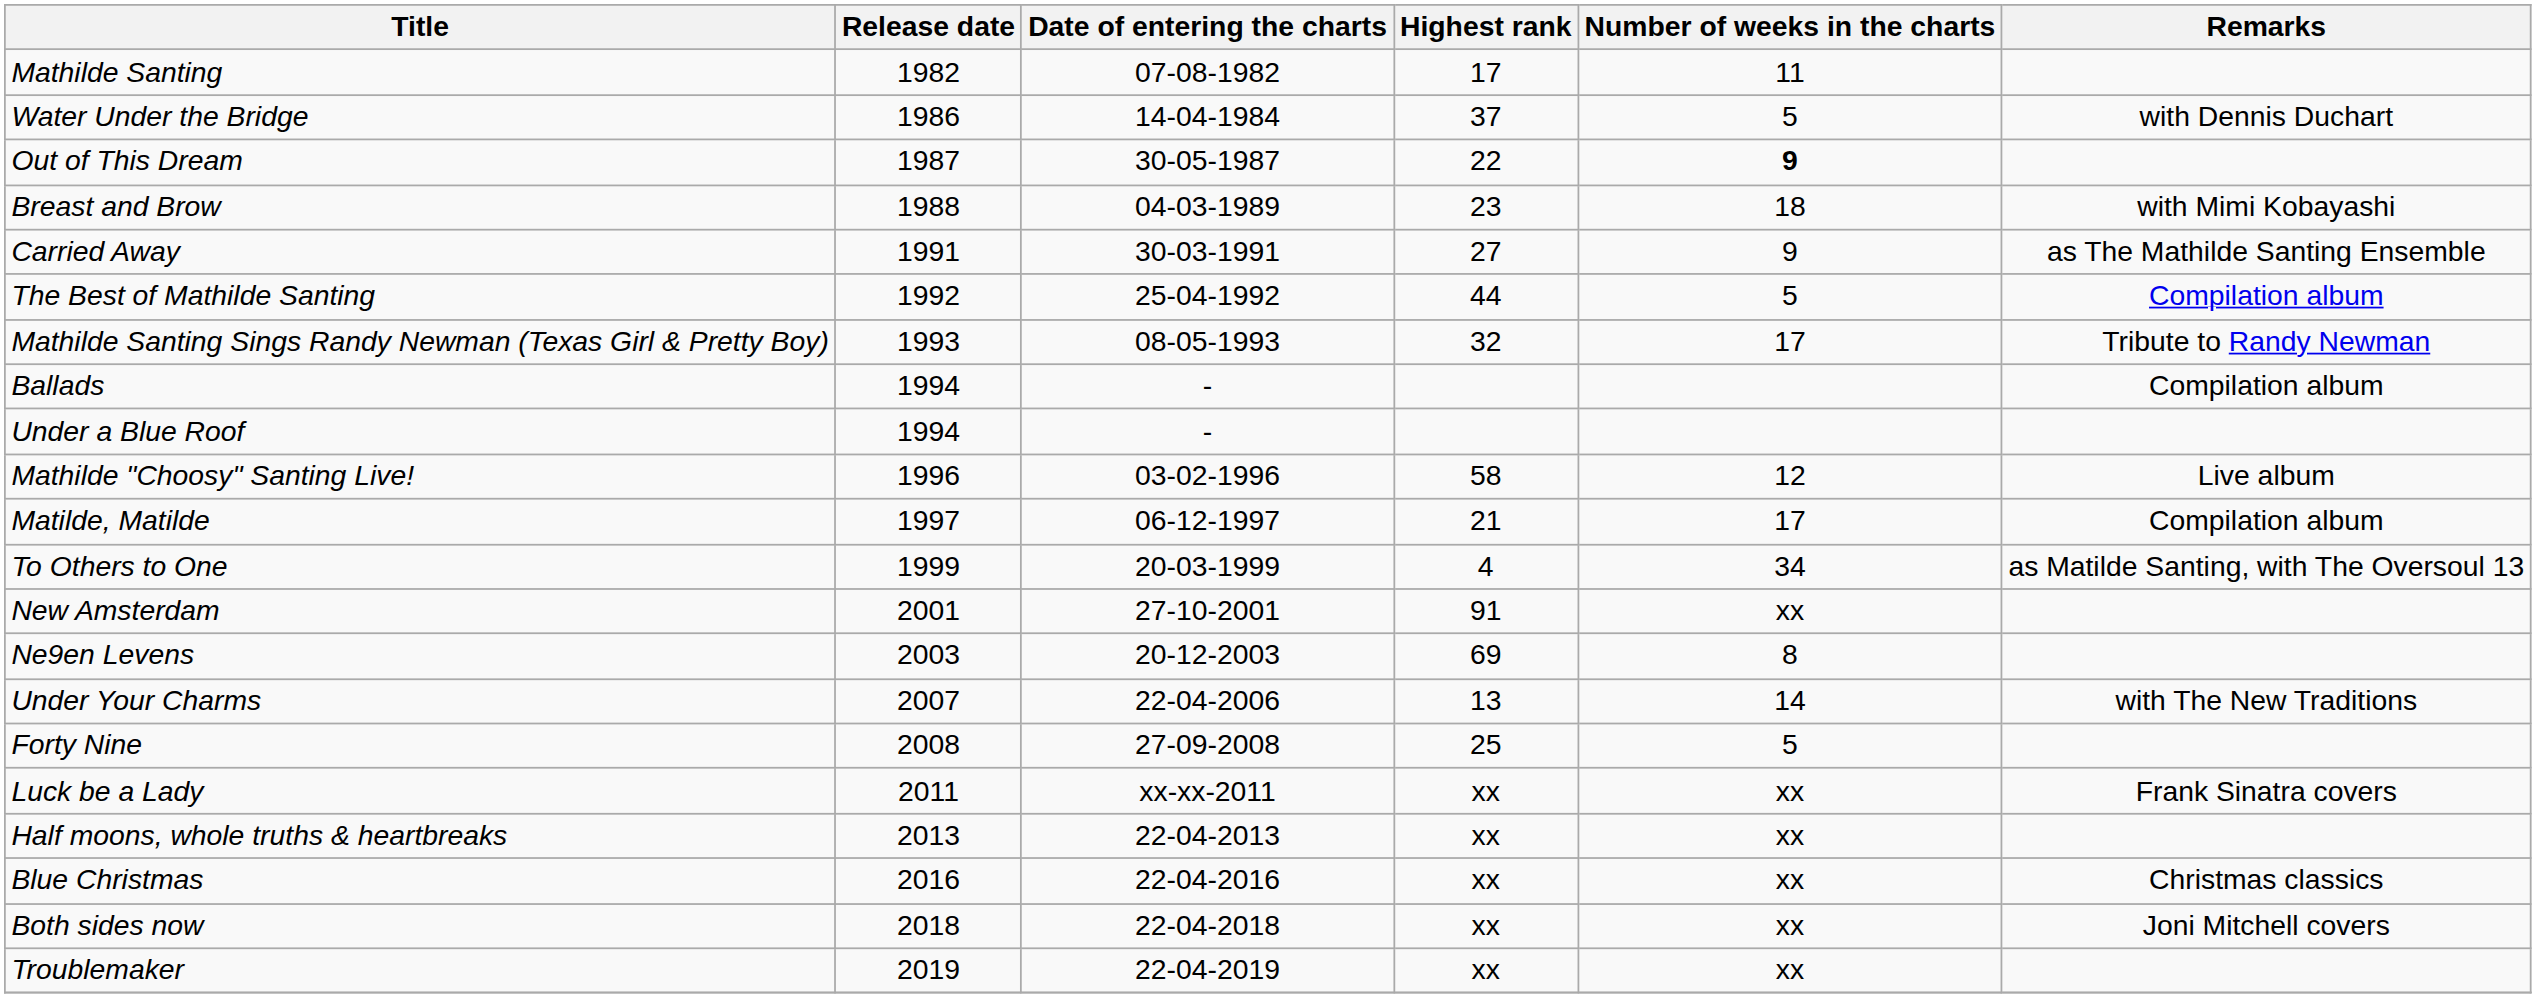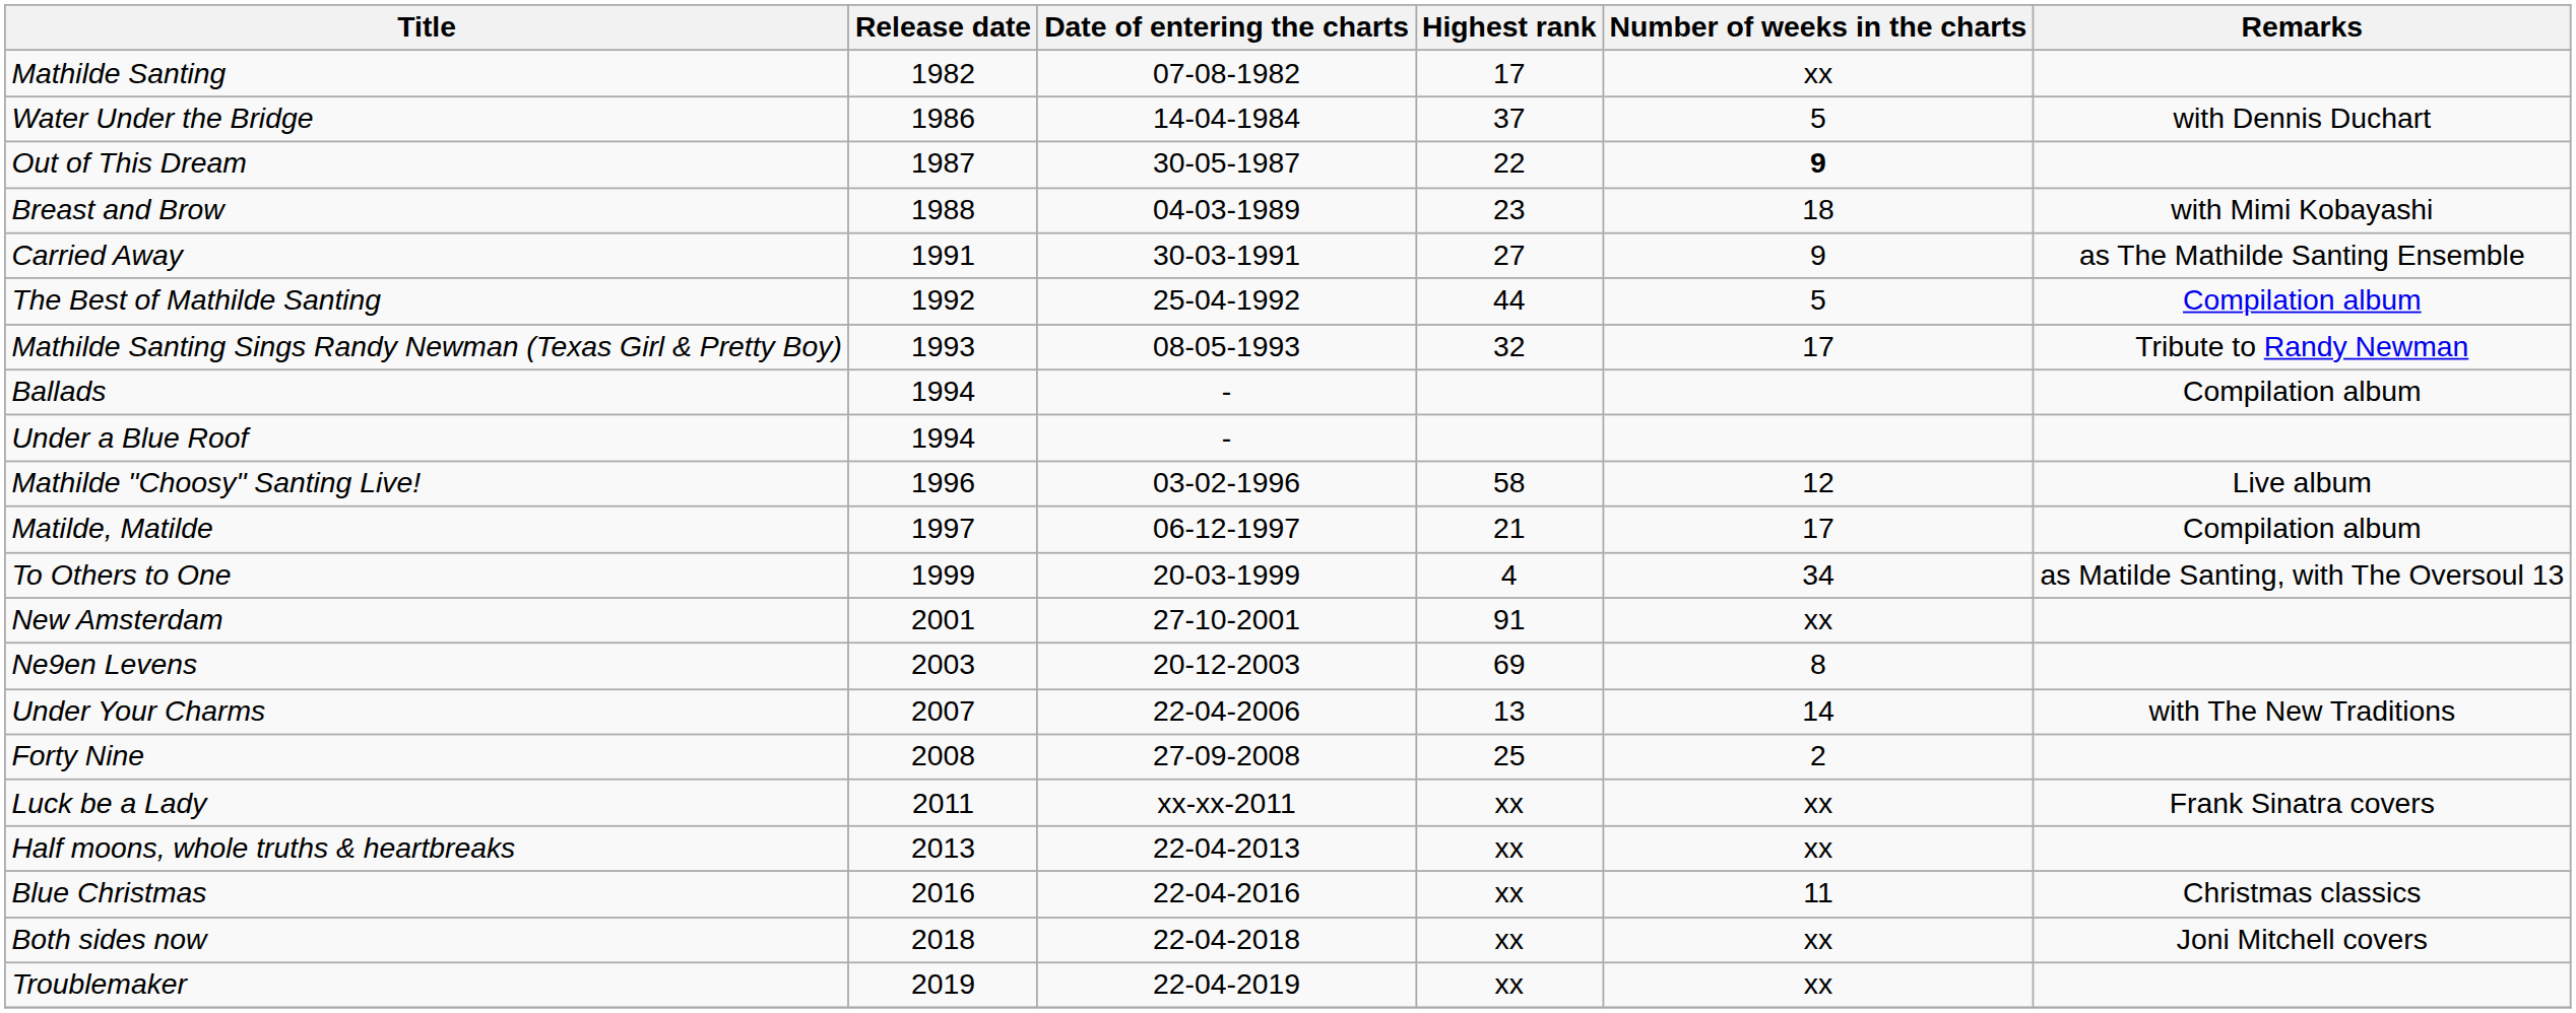Mathilde Santing | Number of weeks in the charts: 11 -> xx
Forty Nine | Number of weeks in the charts: 5 -> 2
Blue Christmas | Number of weeks in the charts: xx -> 11
